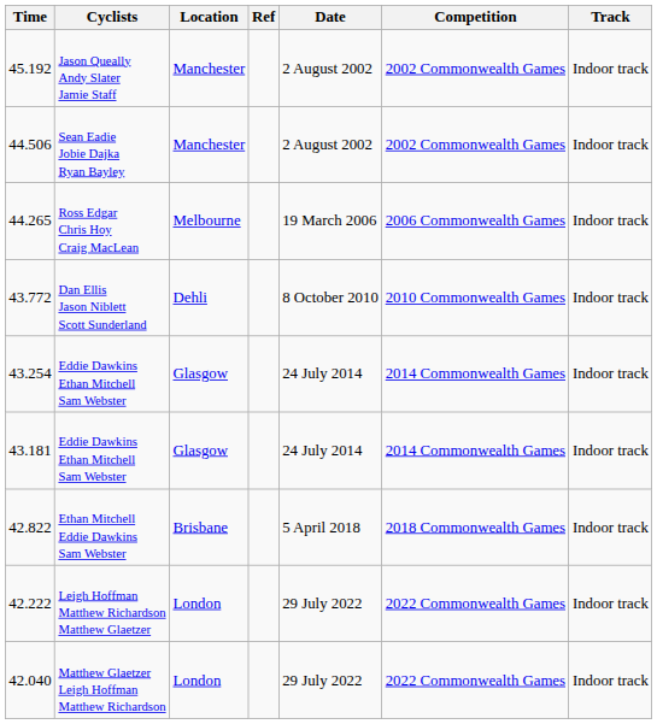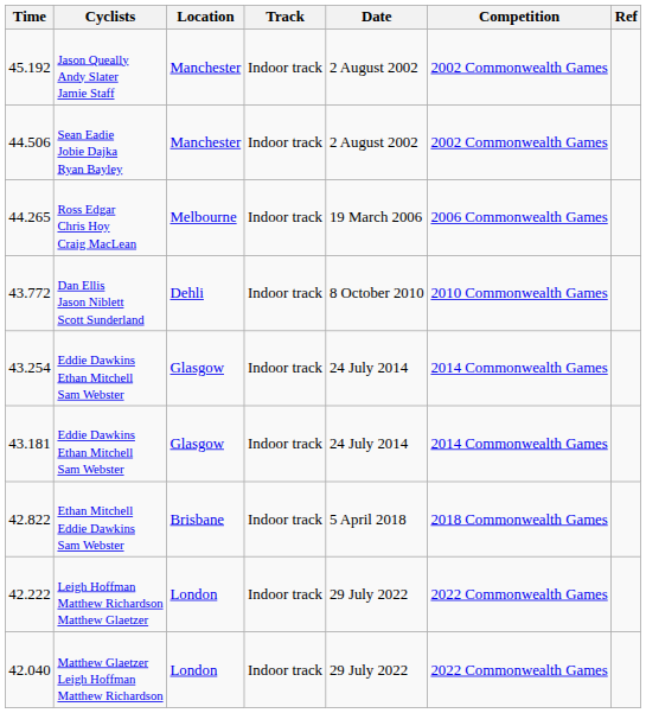columns swapped: Track <-> Ref
